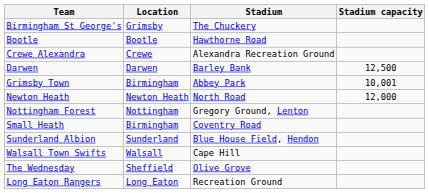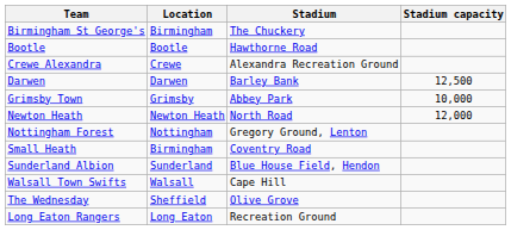Birmingham St George's | Location: Grimsby -> Birmingham
Grimsby Town | Location: Birmingham -> Grimsby
Grimsby Town | Stadium capacity: 10,001 -> 10,000
